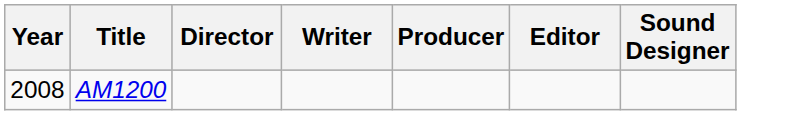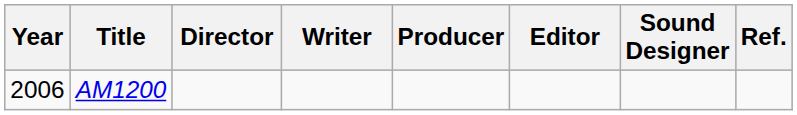+ column: Ref.
AM1200 | Year: 2008 -> 2006
